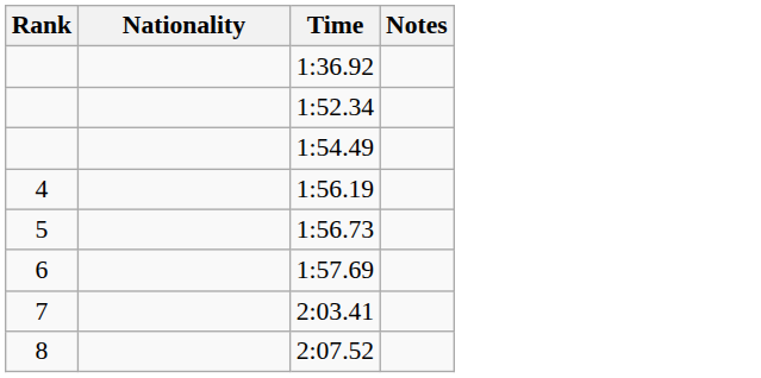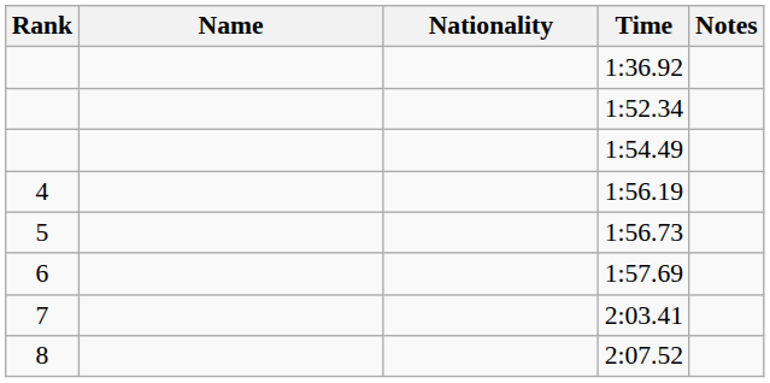+ column: Name
